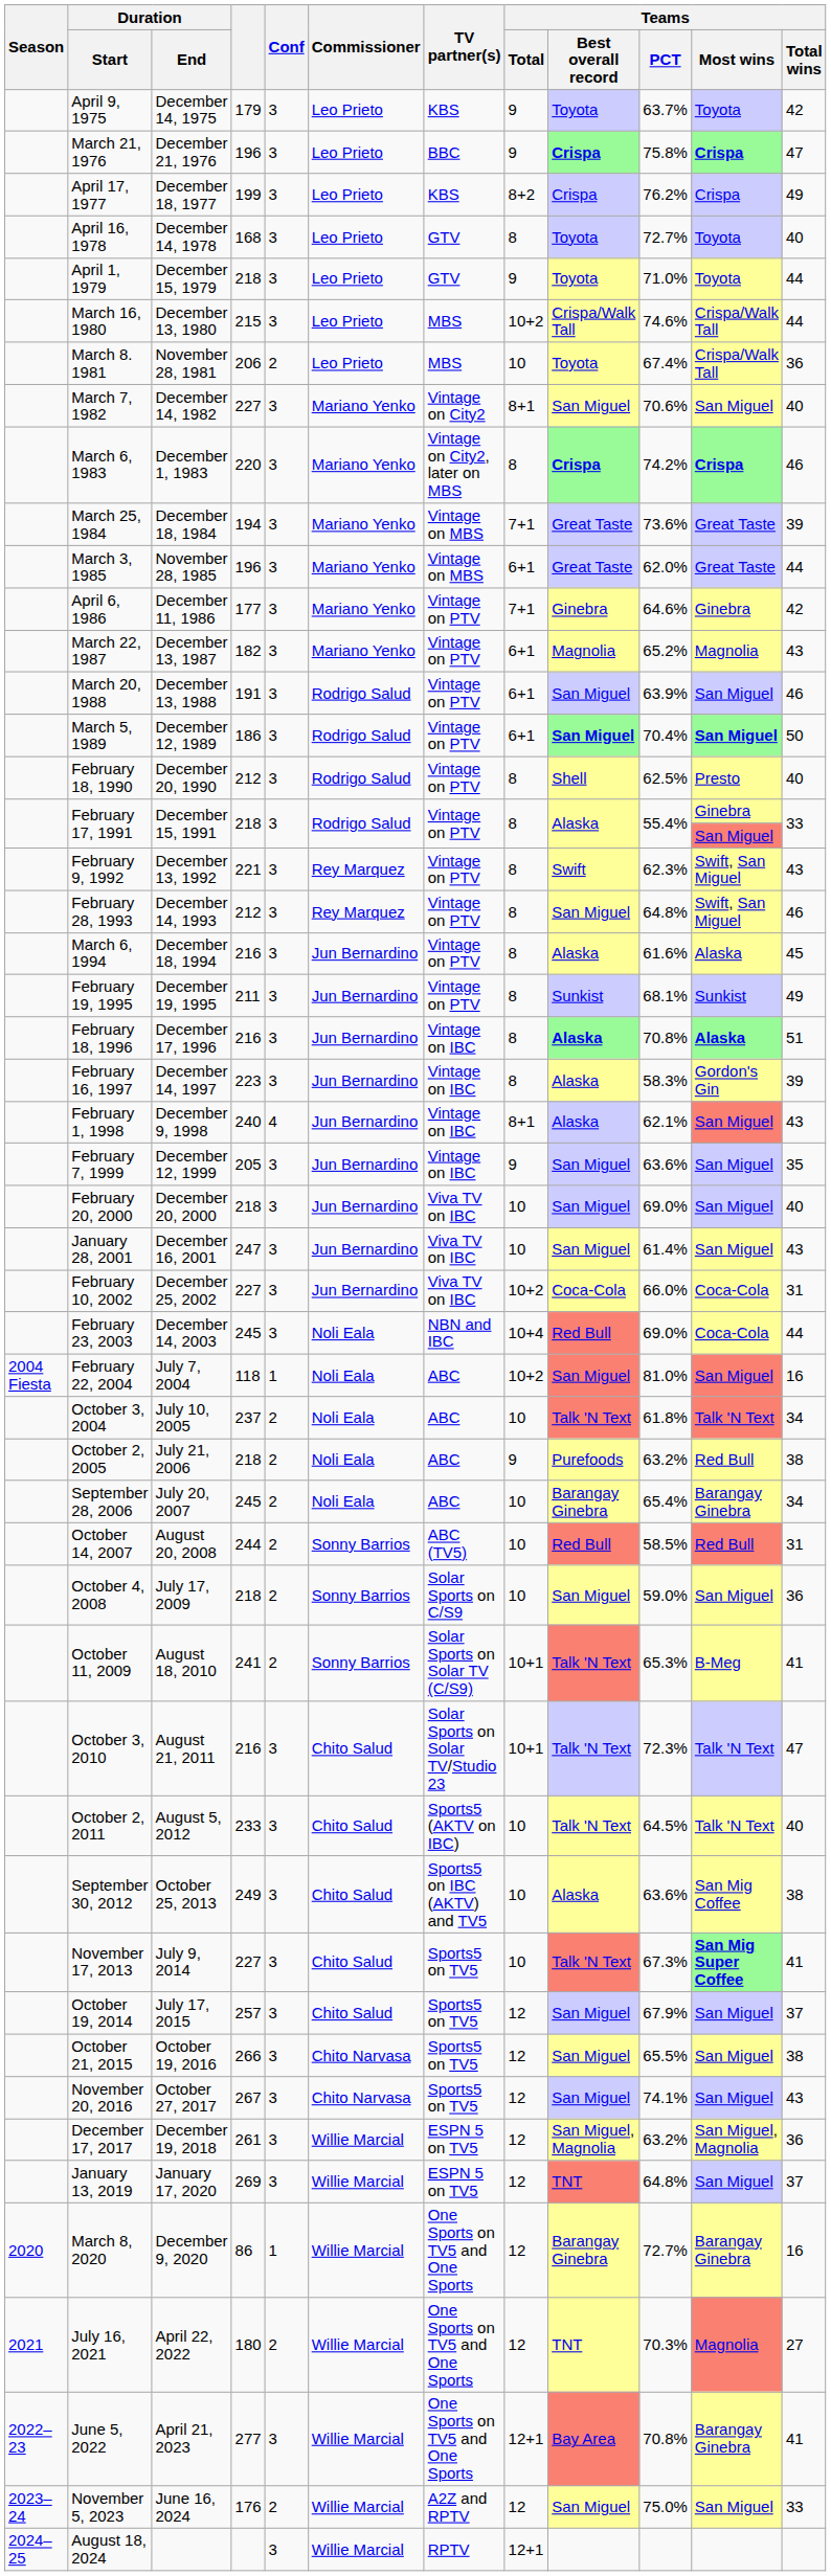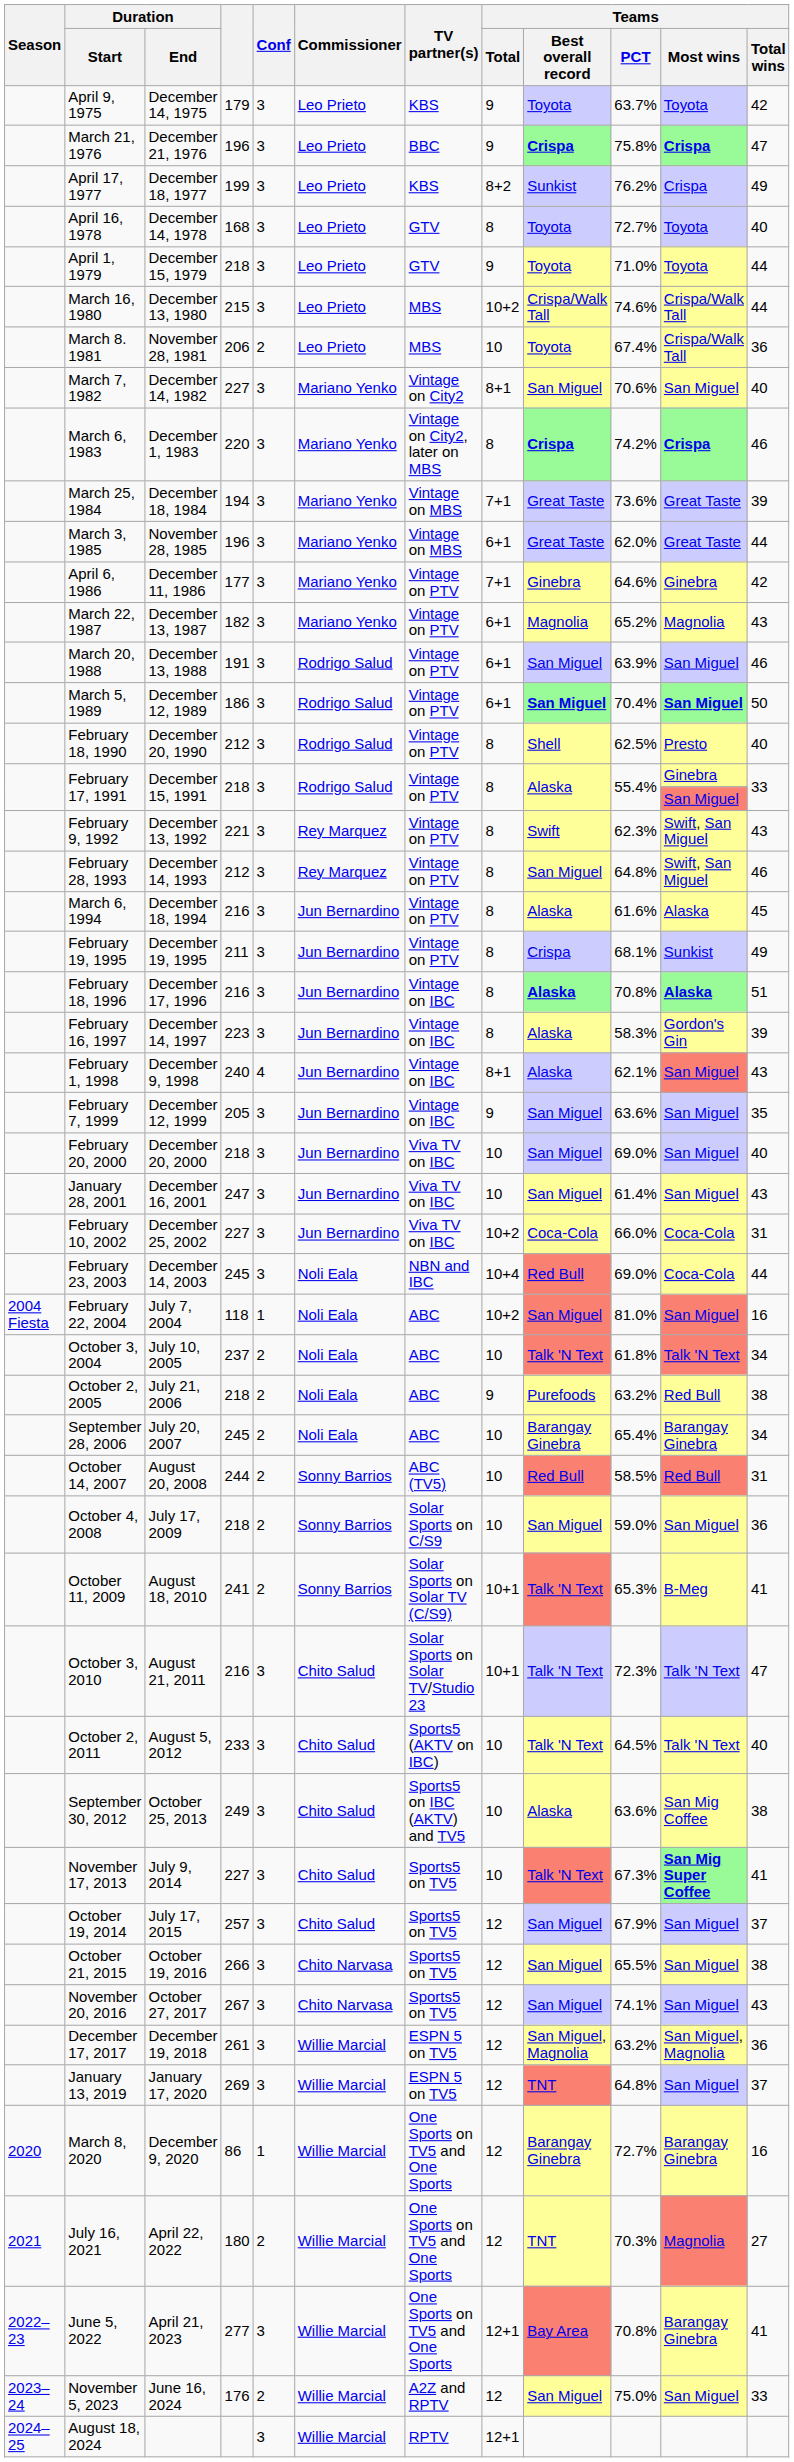April 17, 1977 | Teams / Best overall record: Crispa -> Sunkist
February 19, 1995 | Teams / Best overall record: Sunkist -> Crispa
